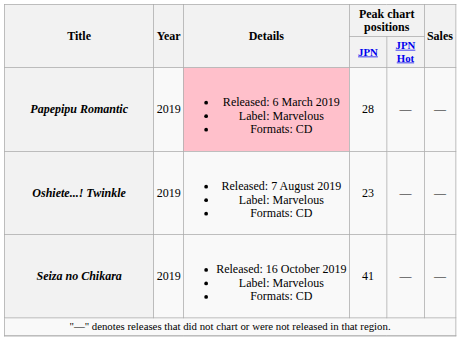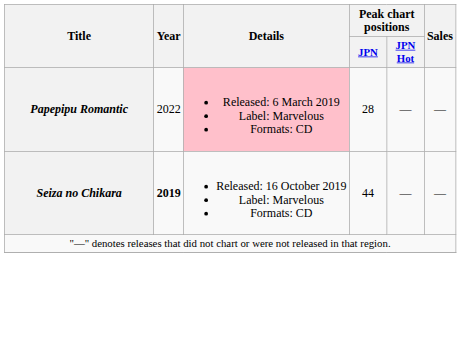Papepipu Romantic | Year: 2019 -> 2022
- row: Oshiete...! Twinkle | 2019 | Released: 7 August 2019 Label: Marvelous Formats: CD | 23 | — | —
Seiza no Chikara | Year: normal -> bold
Seiza no Chikara | Peak chart positions / JPN: 41 -> 44
